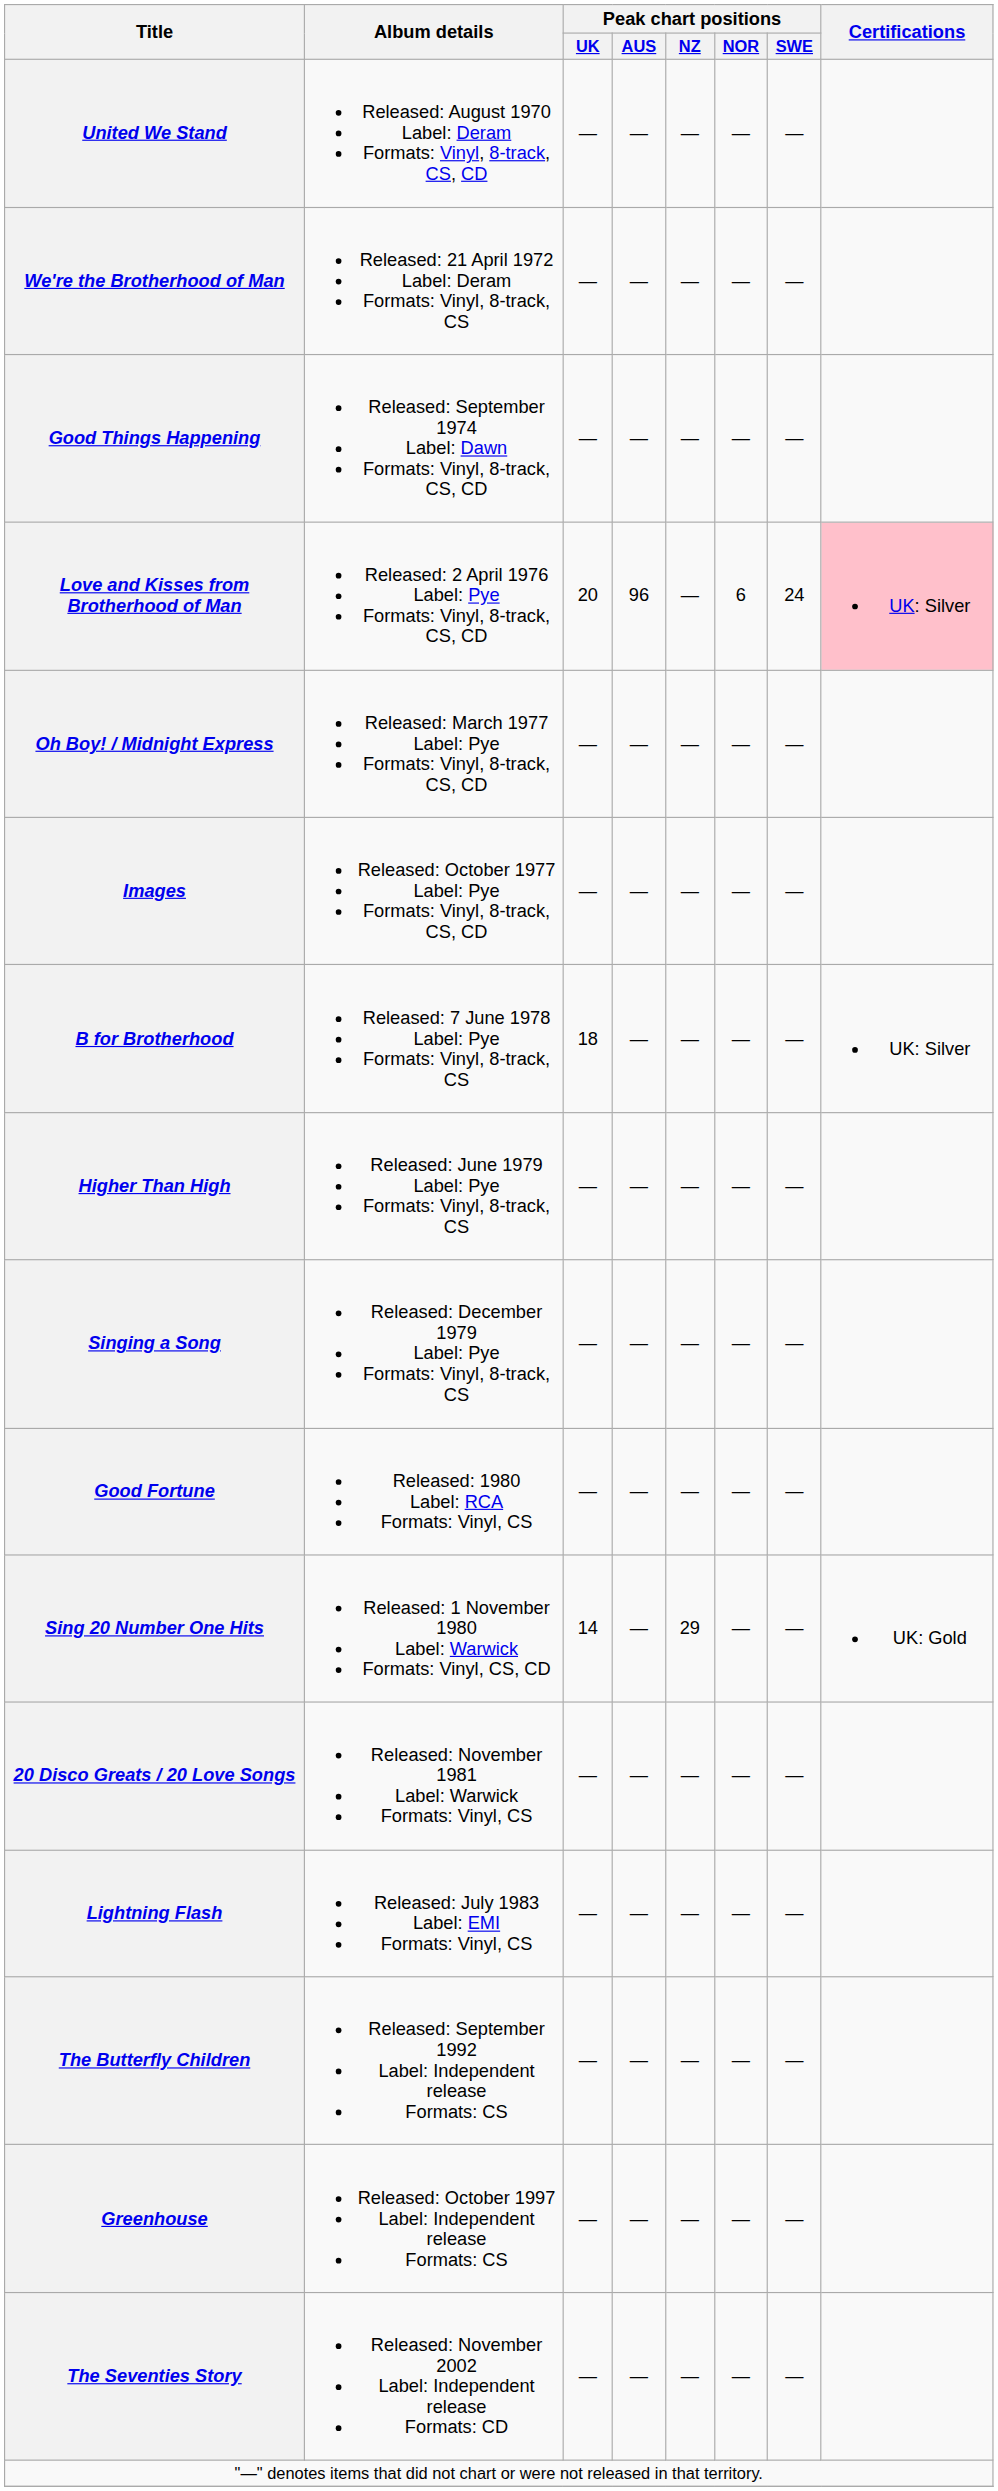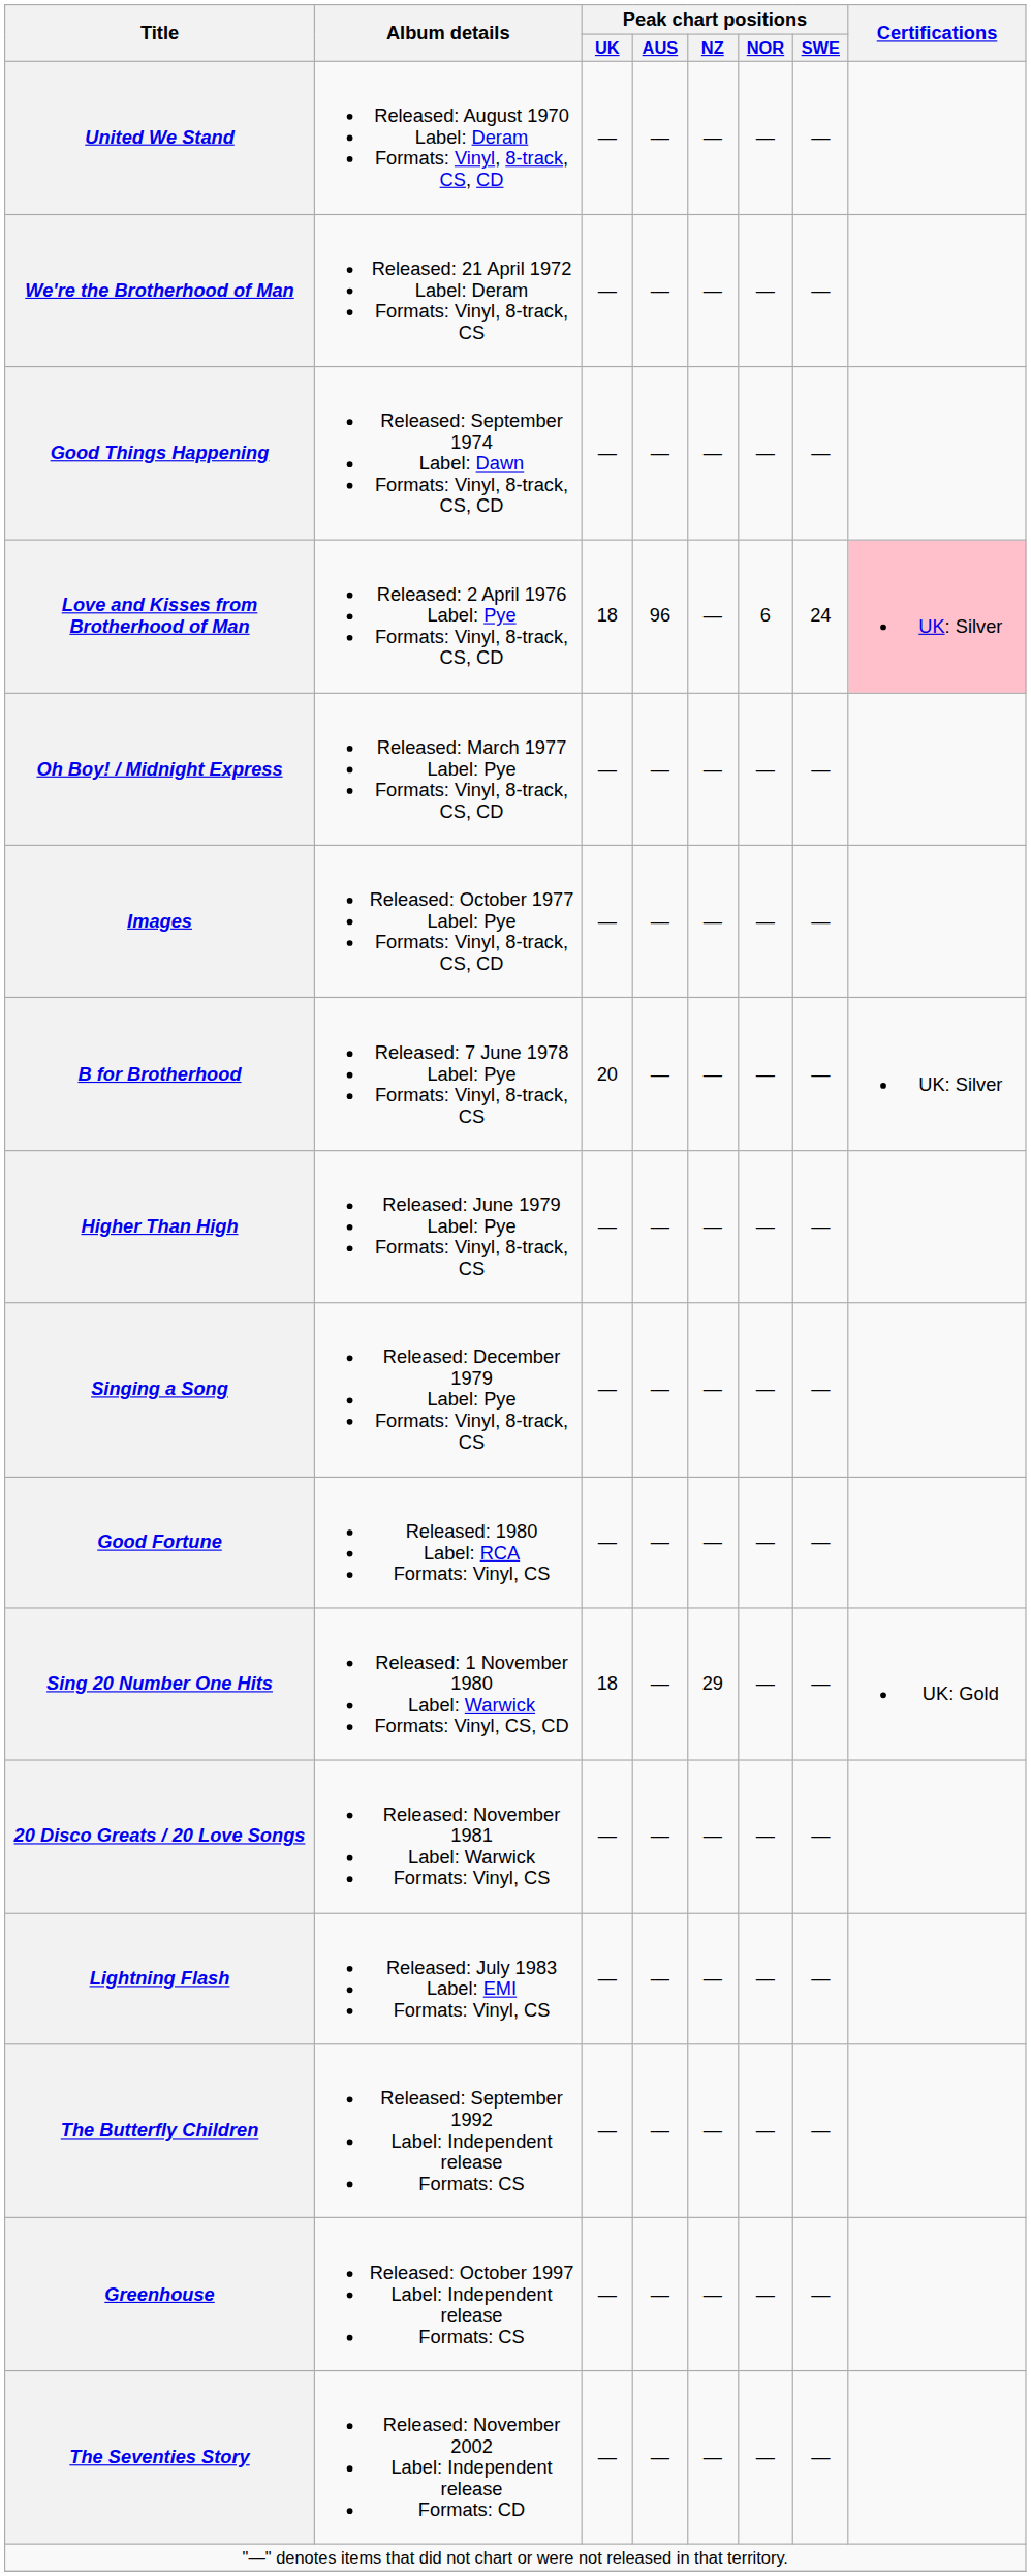Love and Kisses from Brotherhood of Man | Peak chart positions / UK: 20 -> 18
B for Brotherhood | Peak chart positions / UK: 18 -> 20
Sing 20 Number One Hits | Peak chart positions / UK: 14 -> 18
